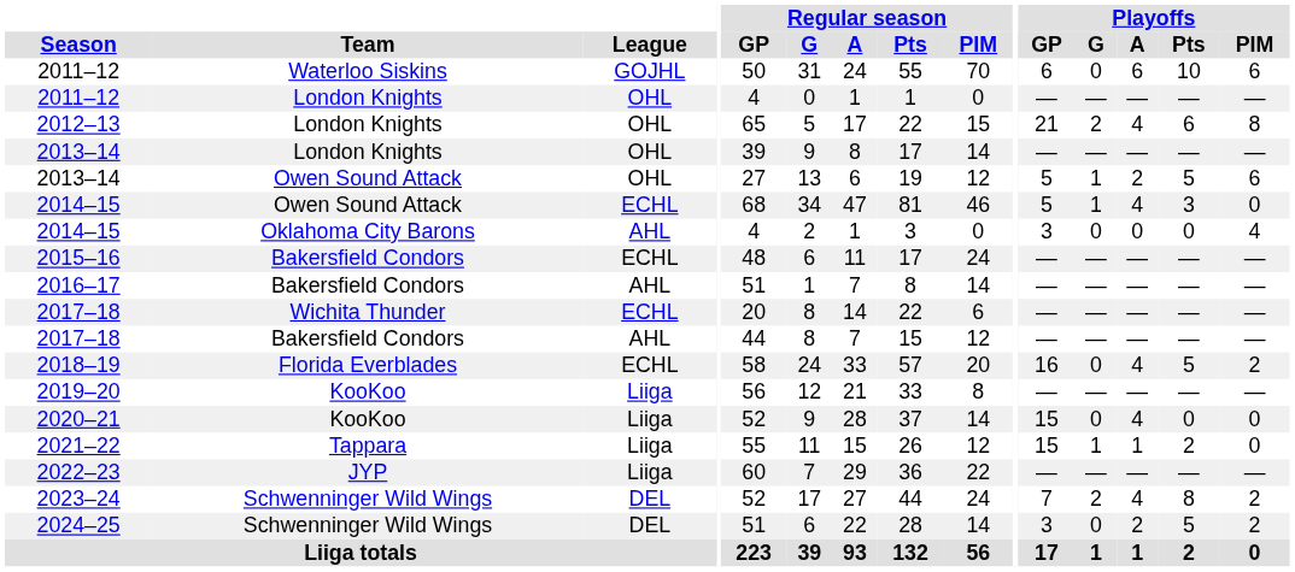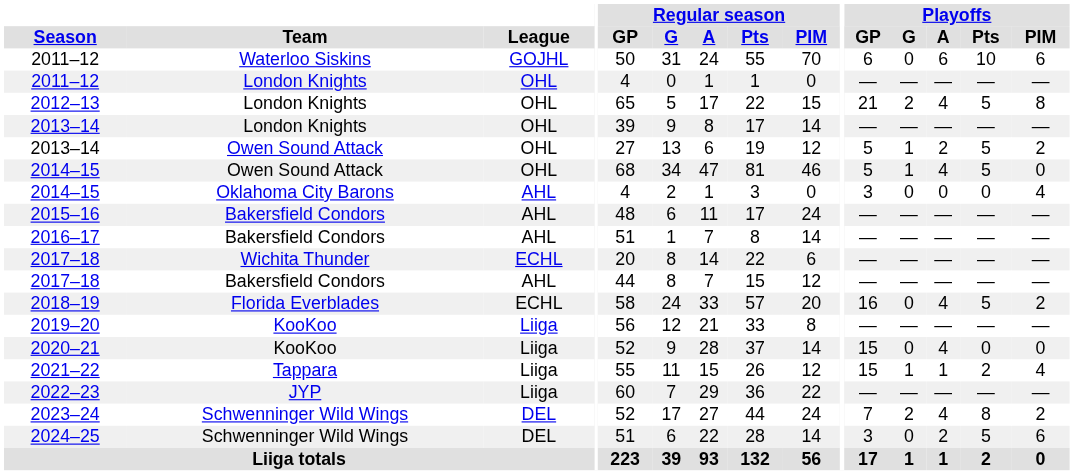2012–13 | Playoffs / Pts: 6 -> 5
2013–14 / Owen Sound Attack | Playoffs / PIM: 6 -> 2
2014–15 / Owen Sound Attack | League: ECHL -> OHL
2014–15 / Owen Sound Attack | Playoffs / Pts: 3 -> 5
2015–16 | League: ECHL -> AHL
2021–22 | Playoffs / PIM: 0 -> 4
2024–25 | Playoffs / PIM: 2 -> 6
